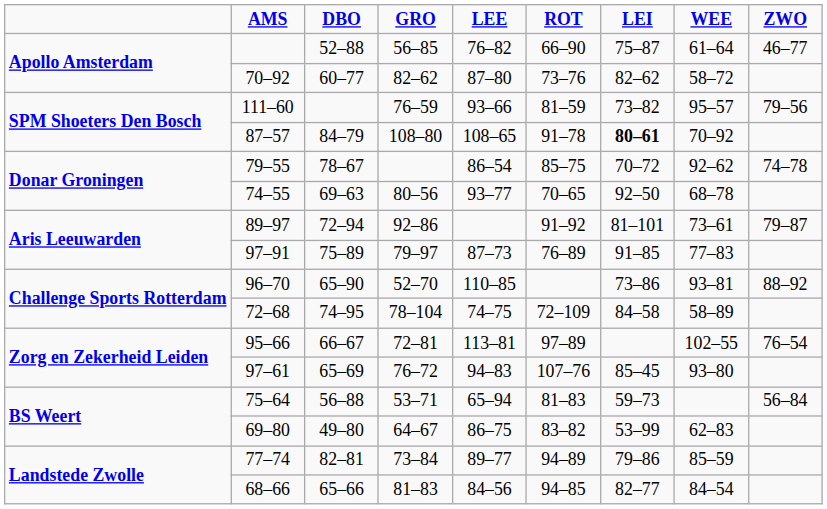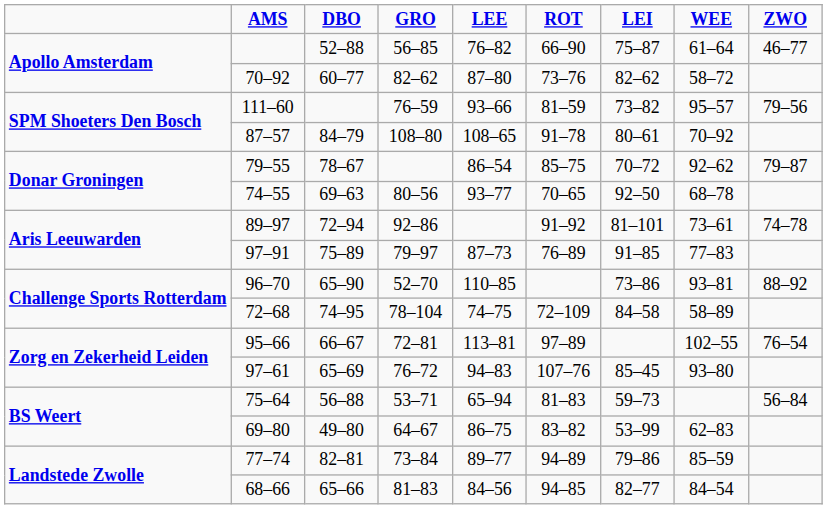87–57 | LEI: bold -> normal
79–55 | ZWO: 74–78 -> 79–87
89–97 | ZWO: 79–87 -> 74–78
